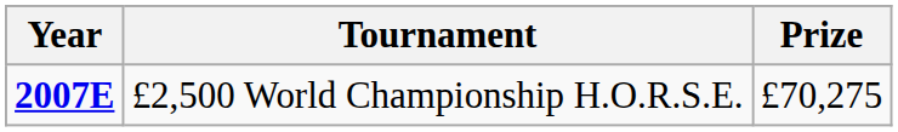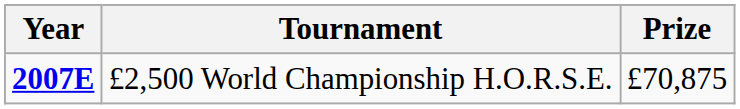£2,500 World Championship H.O.R.S.E. | Prize: £70,275 -> £70,875
